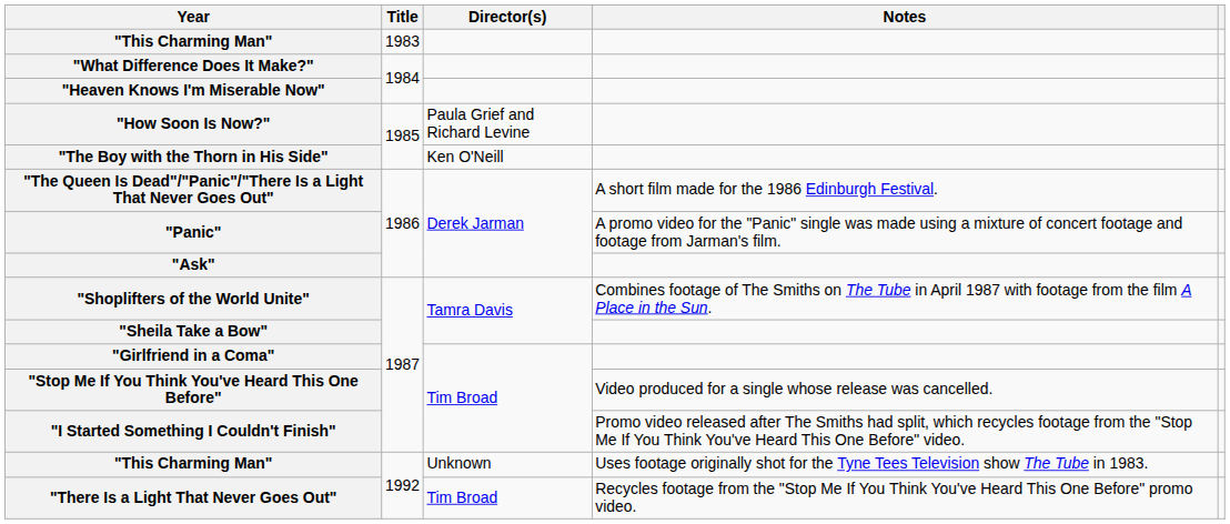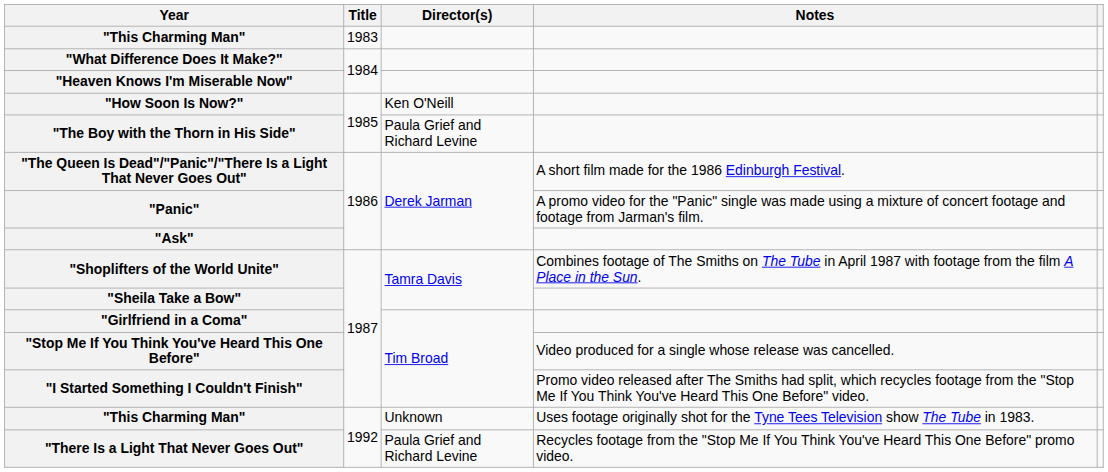"How Soon Is Now?" | Director(s): Paula Grief and Richard Levine -> Ken O'Neill
"The Boy with the Thorn in His Side" | Director(s): Ken O'Neill -> Paula Grief and Richard Levine
"There Is a Light That Never Goes Out" | Director(s): Tim Broad -> Paula Grief and Richard Levine
